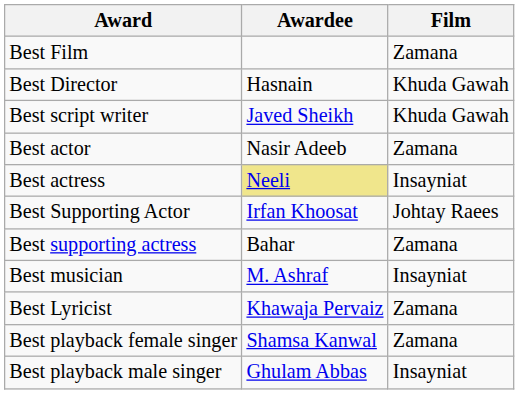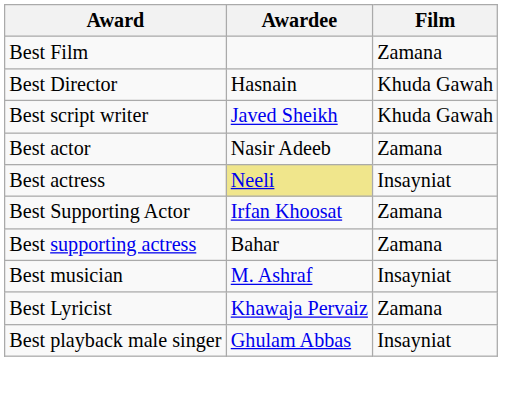Best Supporting Actor | Film: Johtay Raees -> Zamana
- row: Best playback female singer | Shamsa Kanwal | Zamana
